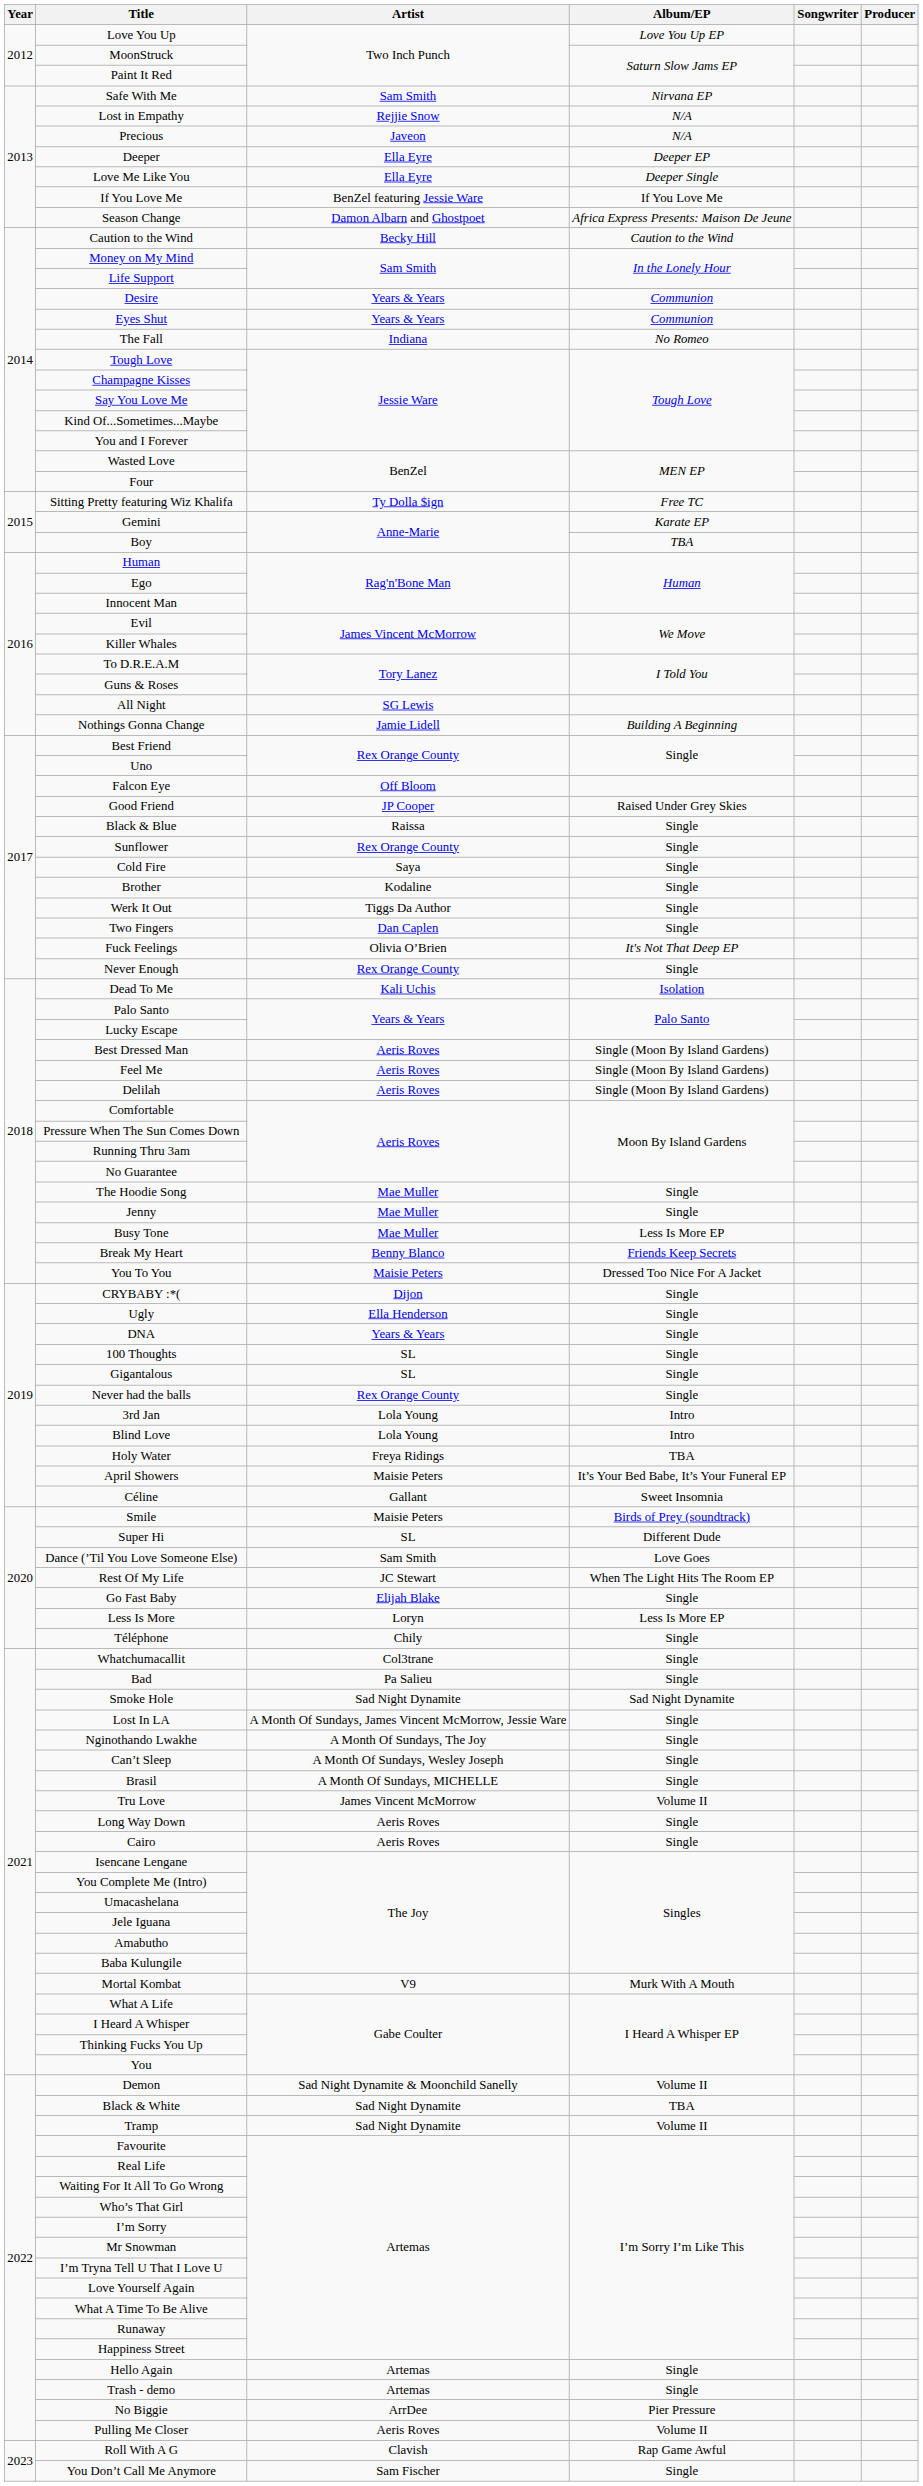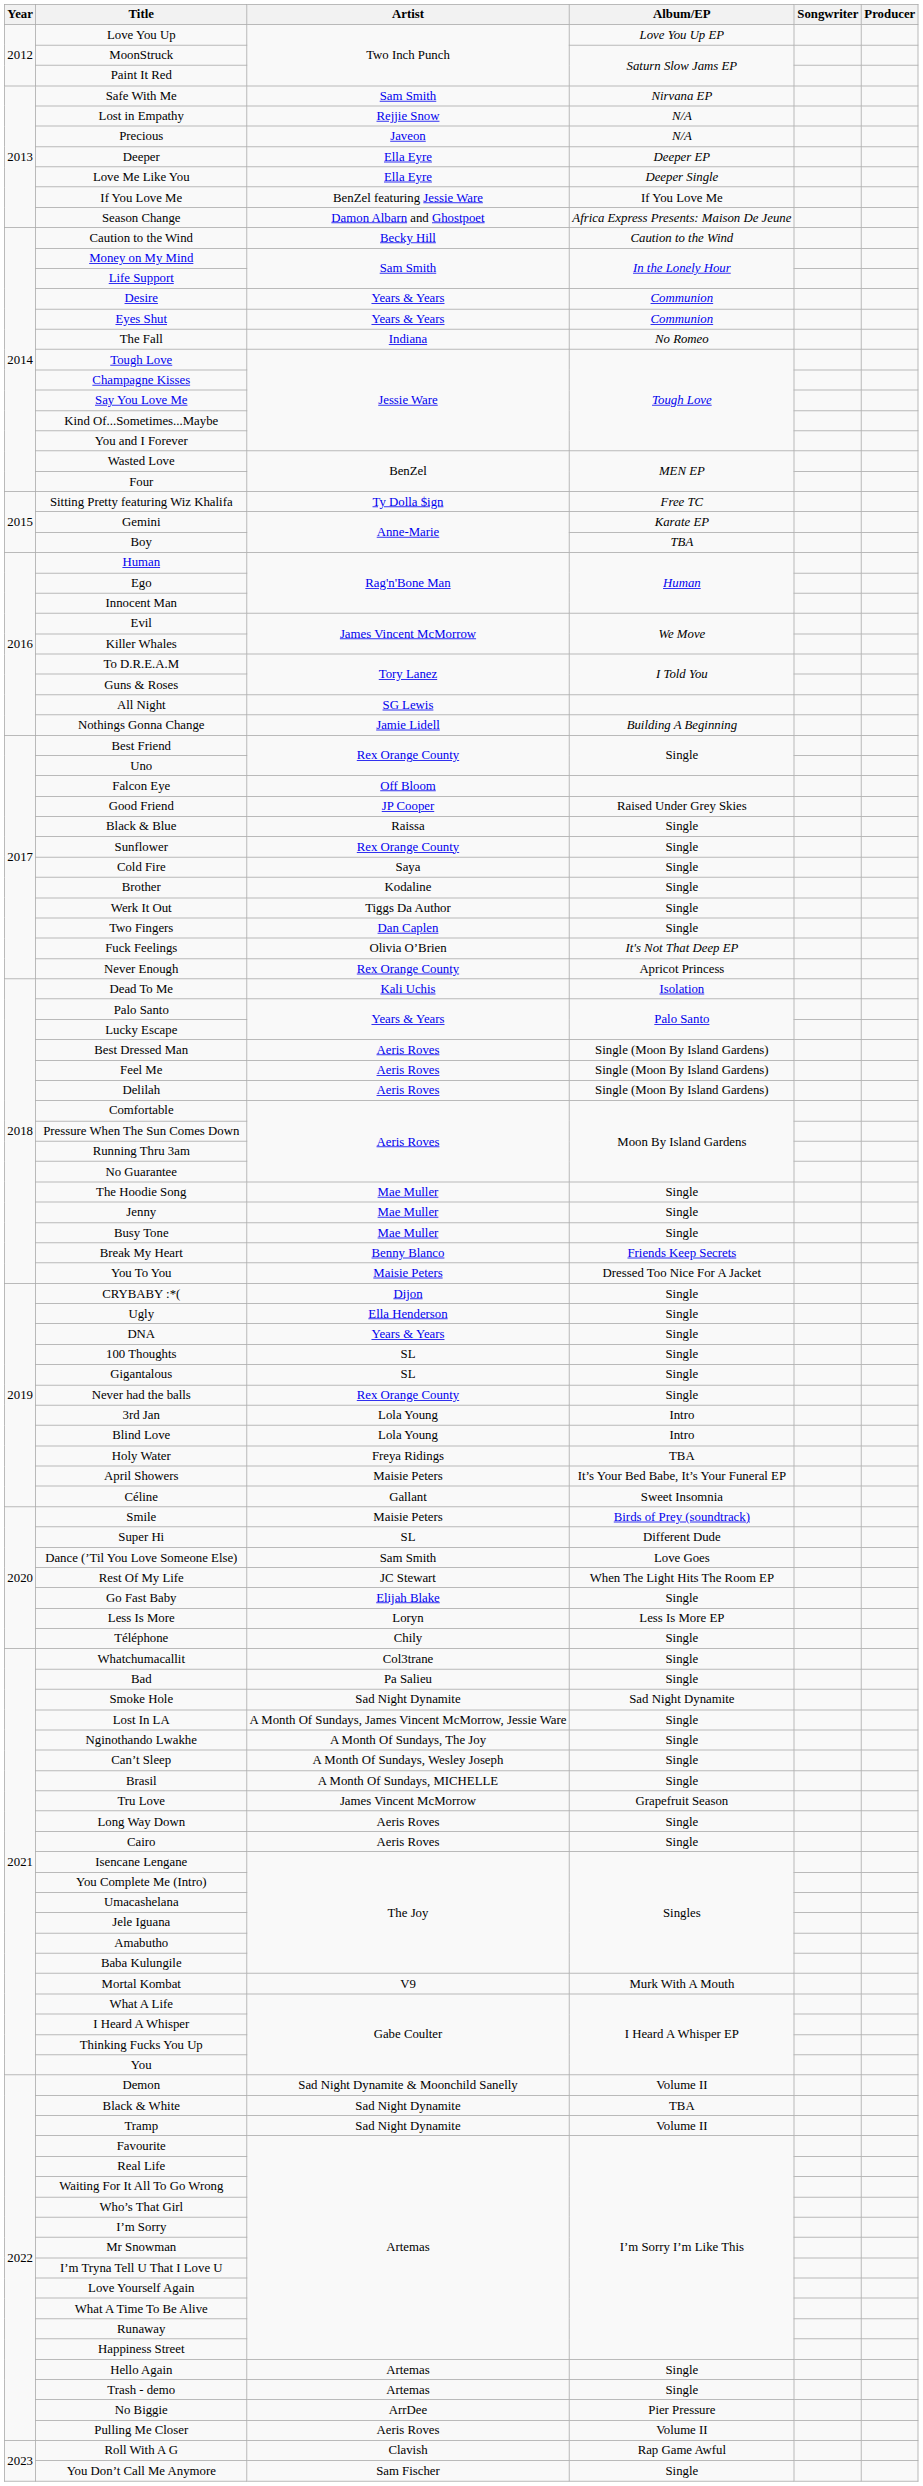Never Enough | Album/EP: Single -> Apricot Princess
Busy Tone | Album/EP: Less Is More EP -> Single
Tru Love | Album/EP: Volume II -> Grapefruit Season
